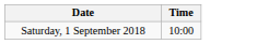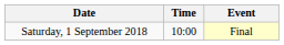+ column: Event | Final
